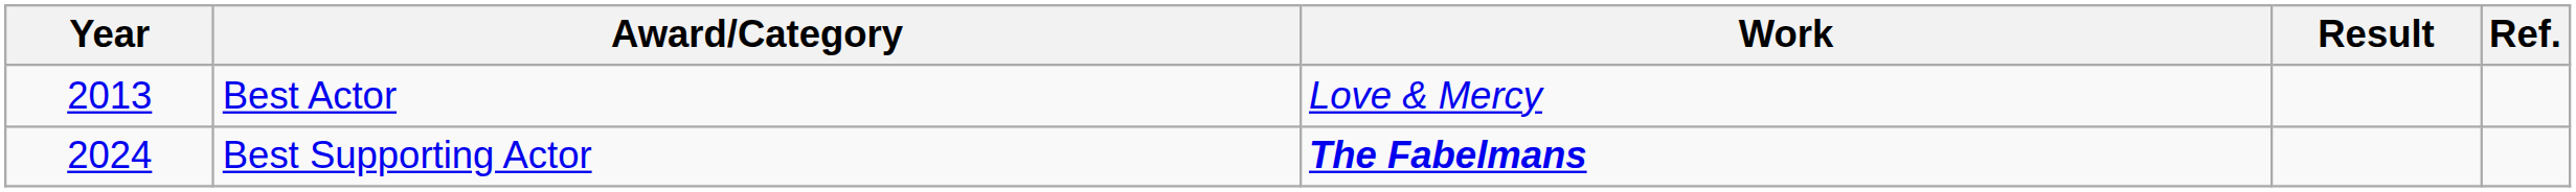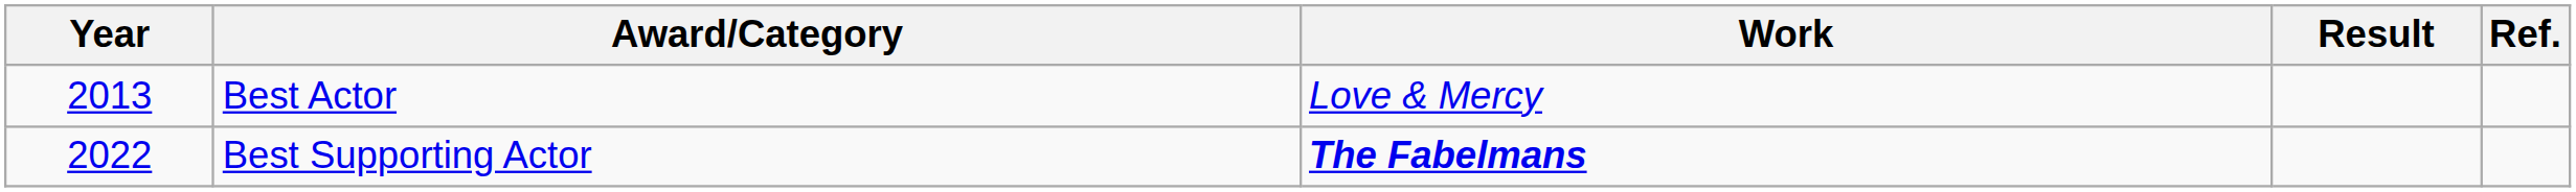Best Supporting Actor | Year: 2024 -> 2022
